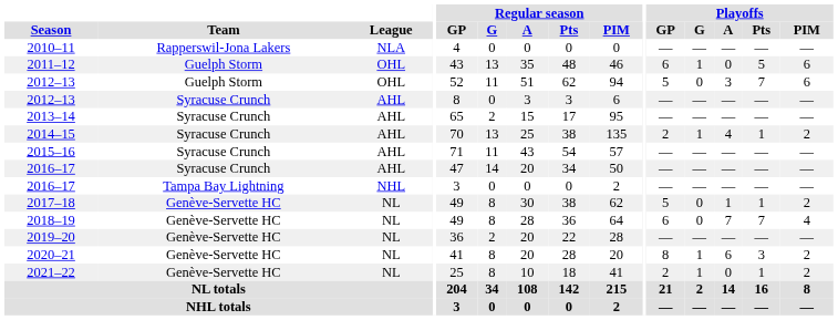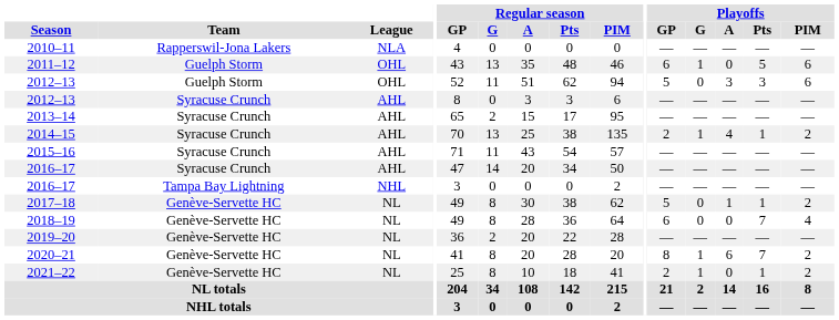2012–13 / Guelph Storm | Playoffs / Pts: 7 -> 3
2018–19 | Playoffs / A: 7 -> 0
2020–21 | Playoffs / Pts: 3 -> 7
